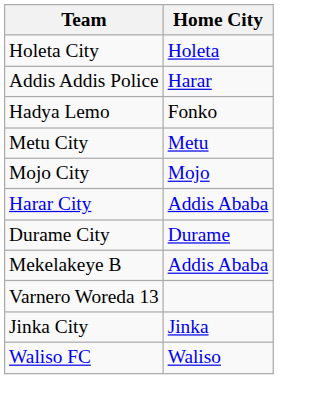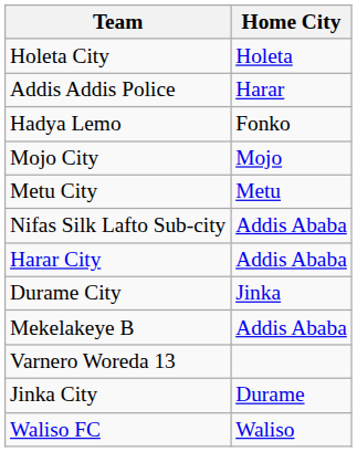rows swapped: Metu City <-> Mojo City
+ row: Nifas Silk Lafto Sub-city | Addis Ababa
Durame City | Home City: Durame -> Jinka
Jinka City | Home City: Jinka -> Durame
